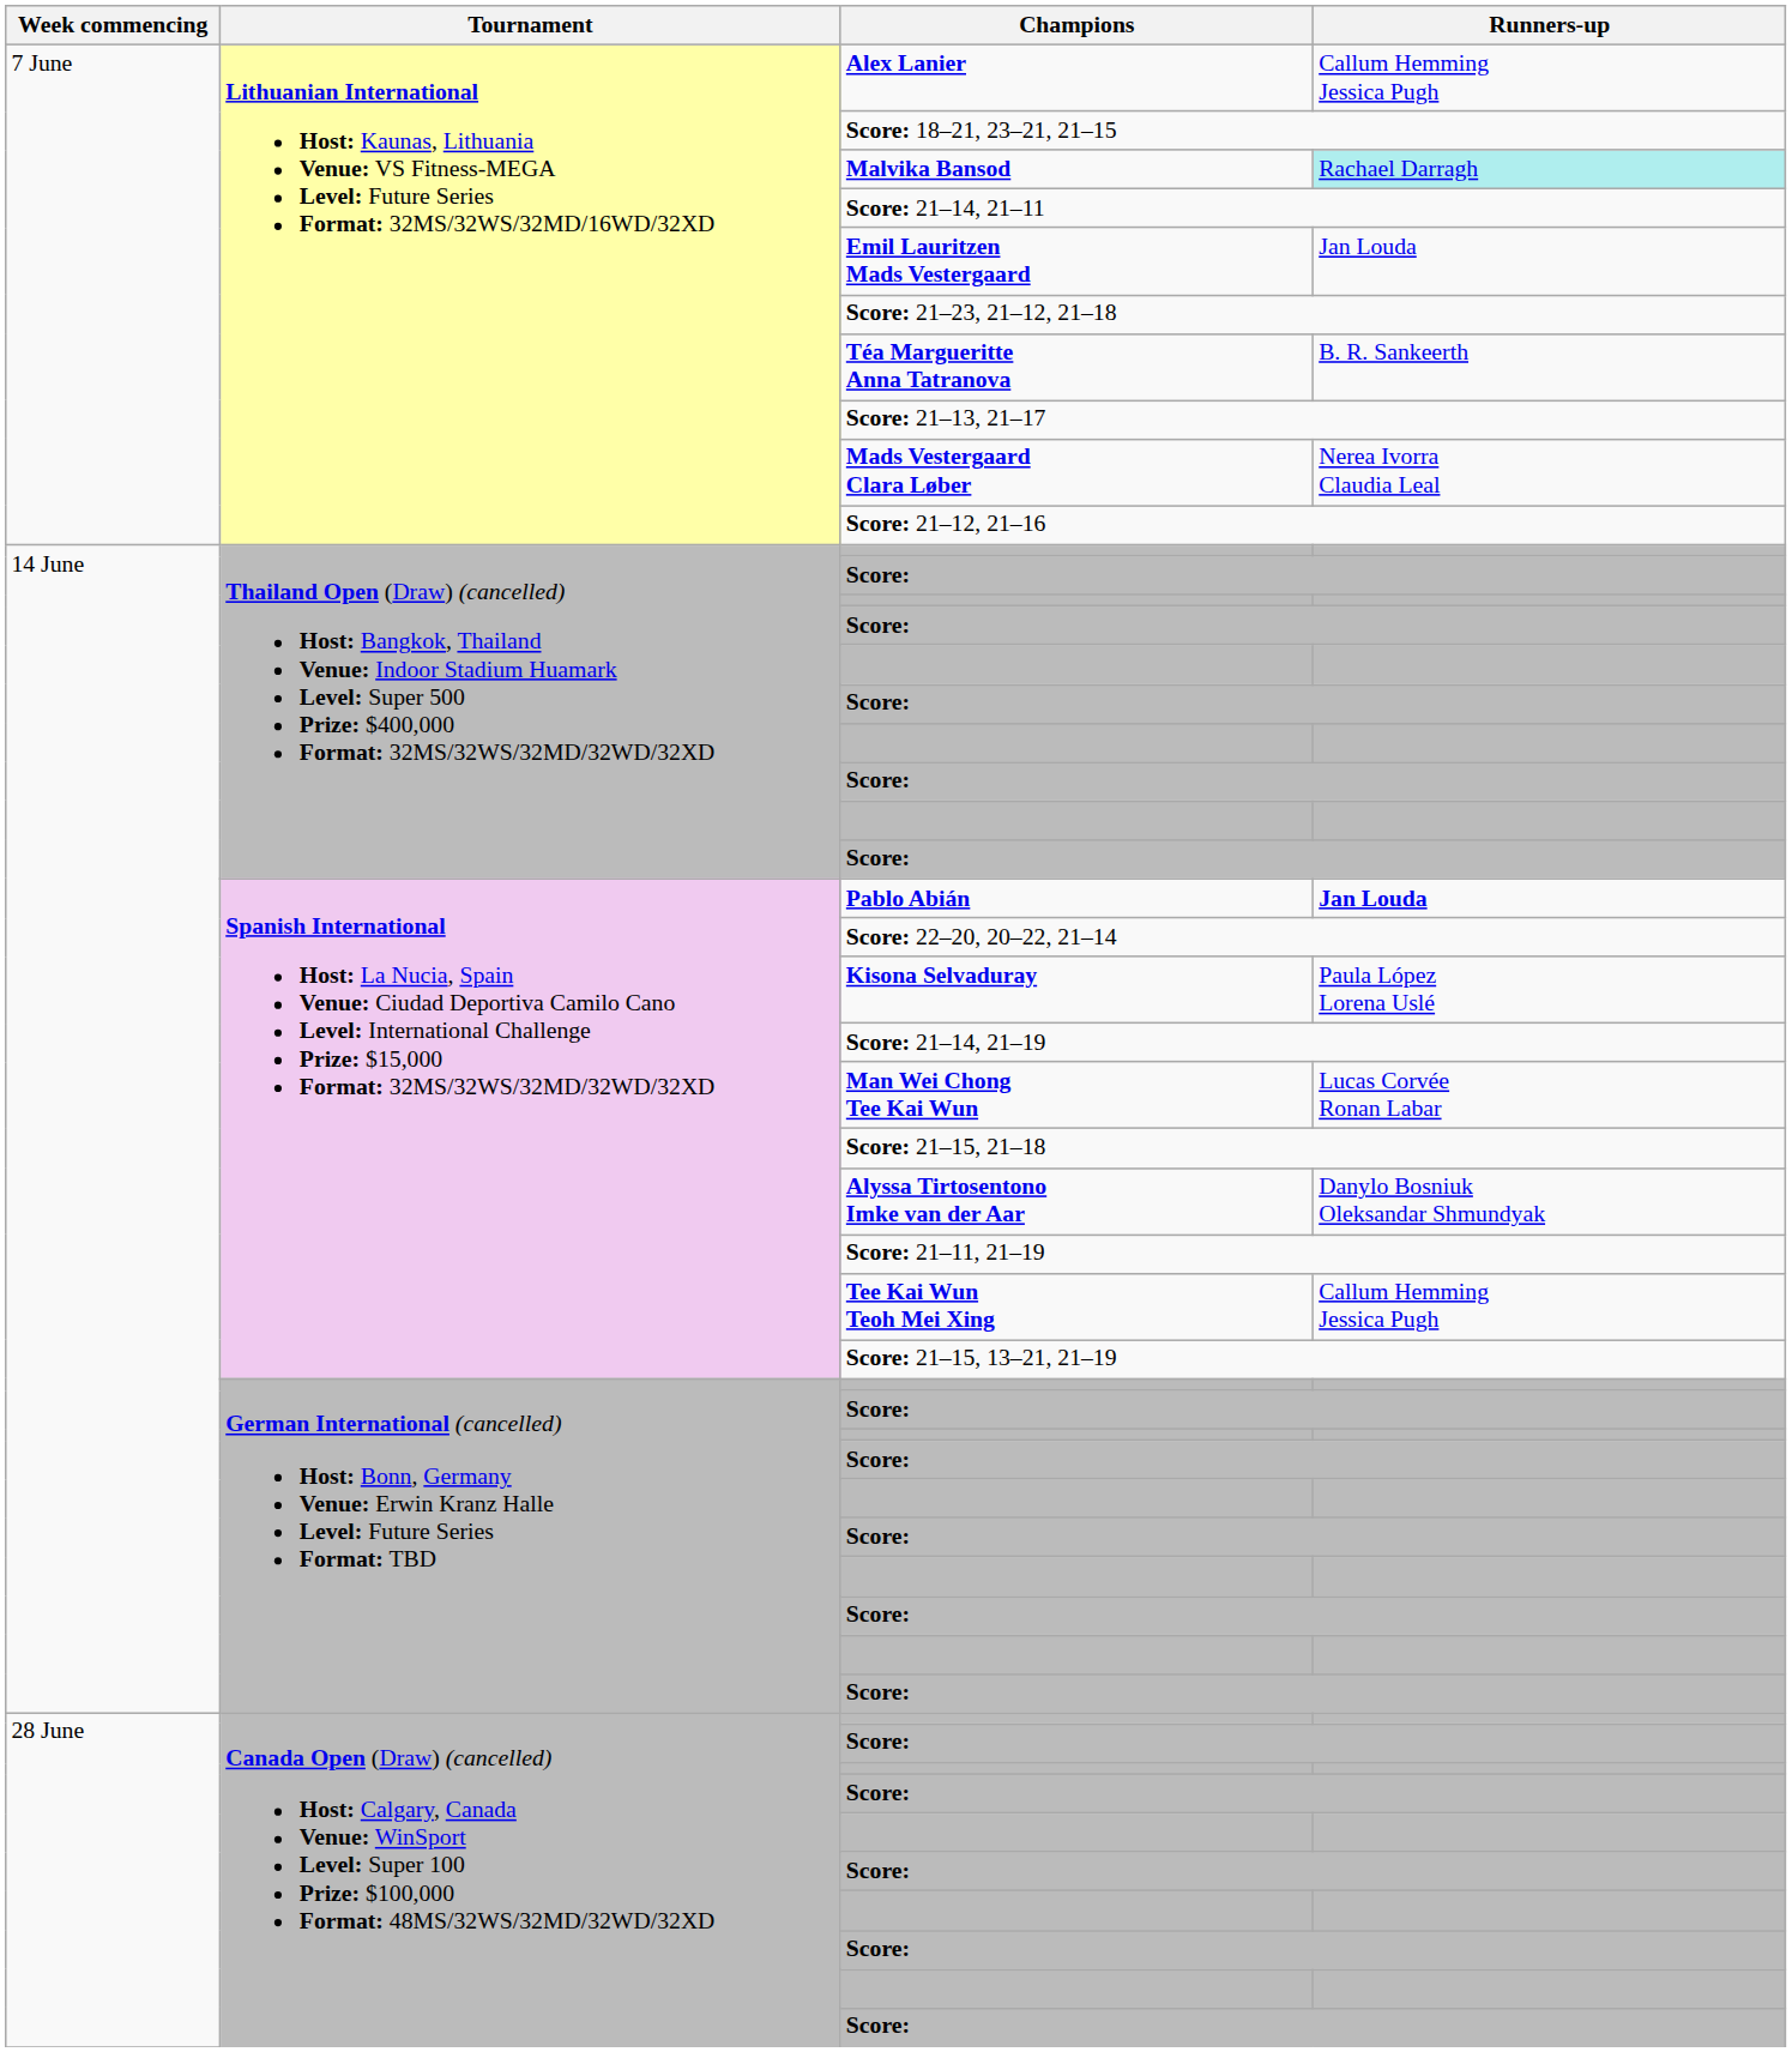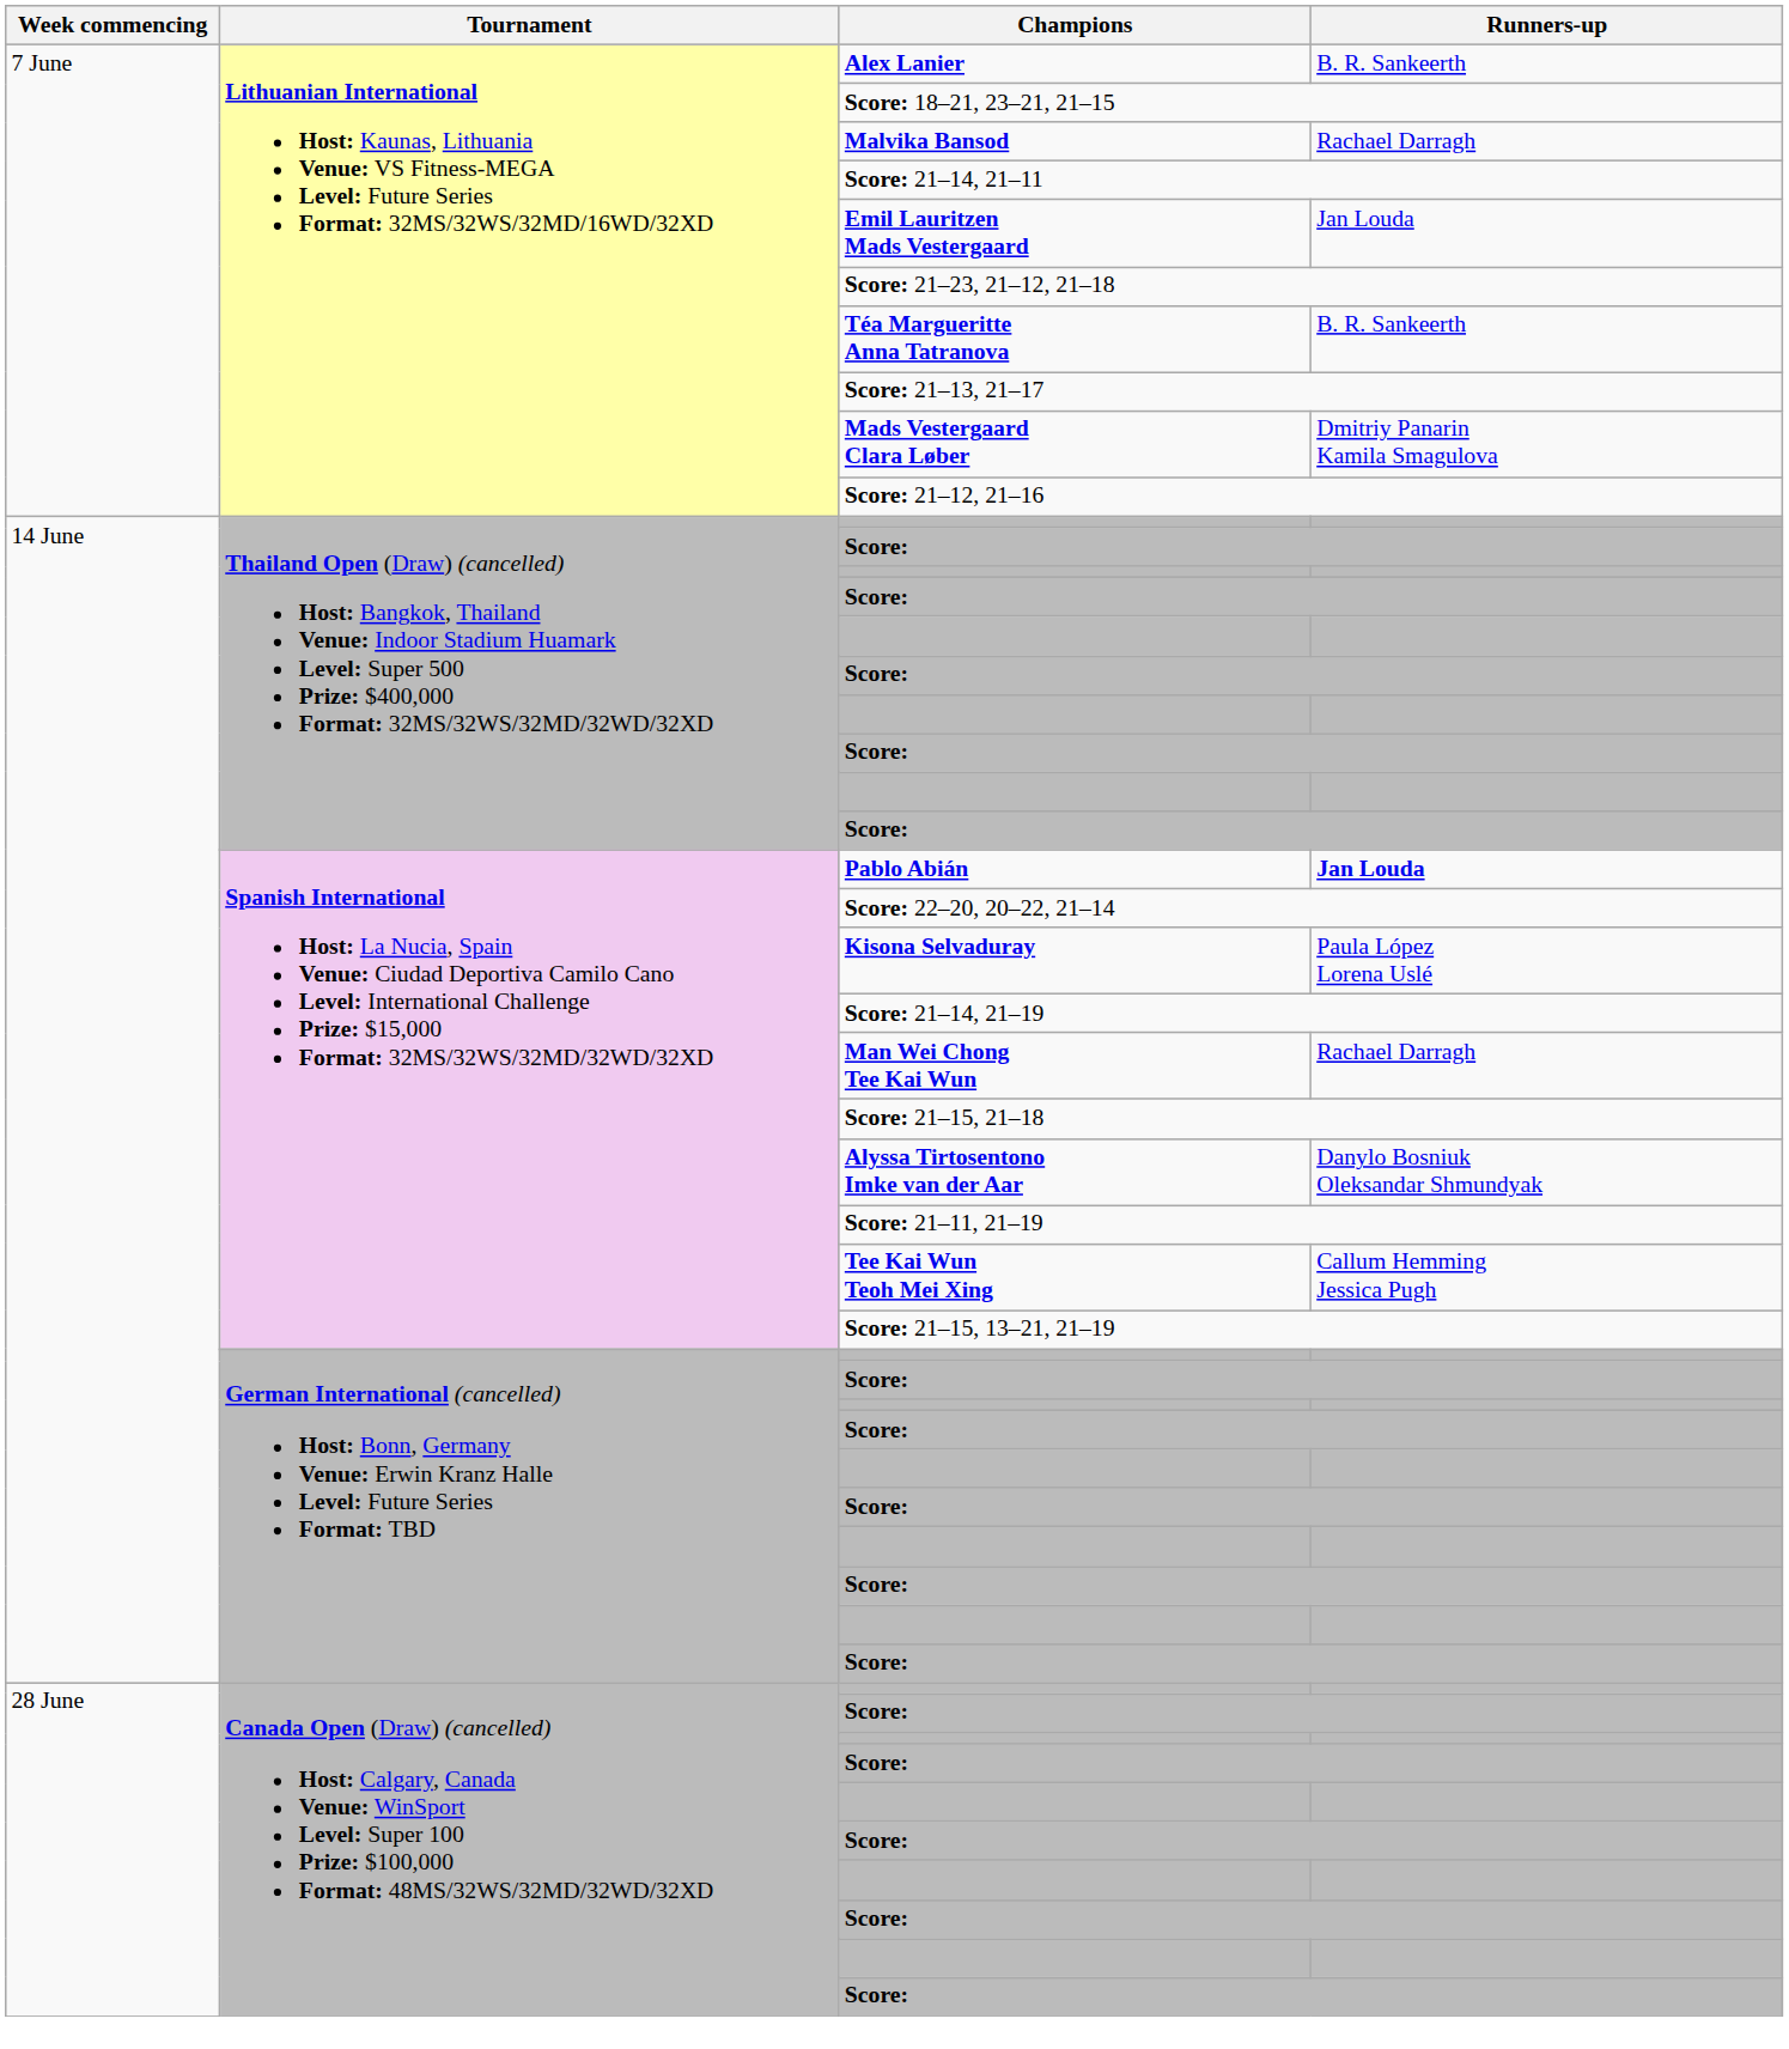Alex Lanier | Runners-up: Callum Hemming Jessica Pugh -> B. R. Sankeerth
Malvika Bansod | Runners-up: paleturquoise background -> no background
Mads Vestergaard Clara Løber | Runners-up: Nerea Ivorra Claudia Leal -> Dmitriy Panarin Kamila Smagulova
Man Wei Chong Tee Kai Wun | Runners-up: Lucas Corvée Ronan Labar -> Rachael Darragh
